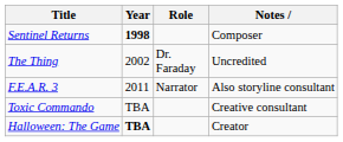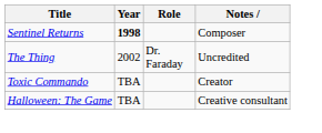- row: F.E.A.R. 3 | 2011 | Narrator | Also storyline consultant
Toxic Commando | Notes: Creative consultant -> Creator
Halloween: The Game | Year: bold -> normal
Halloween: The Game | Notes: Creator -> Creative consultant
